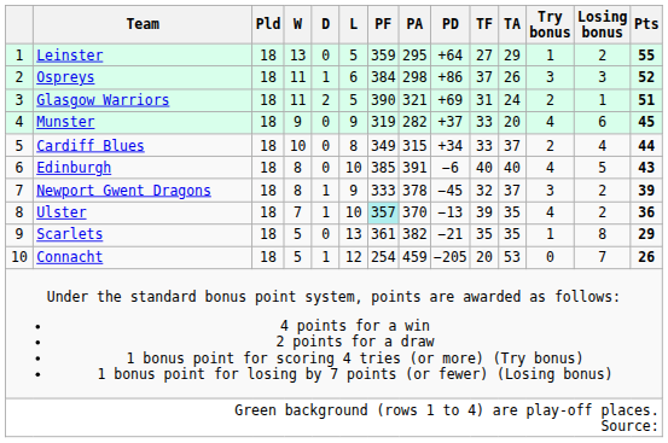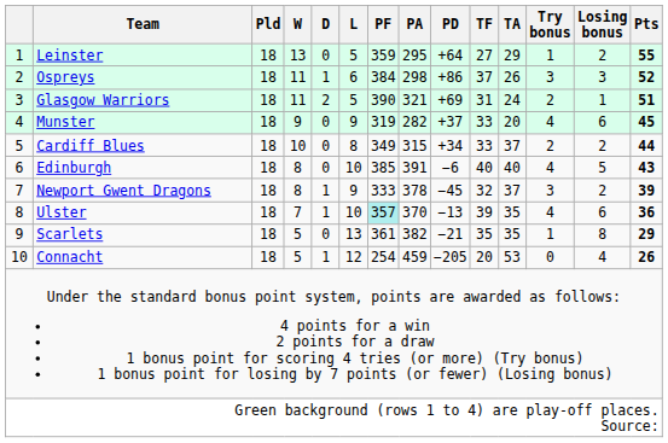Cardiff Blues | Losing bonus: 4 -> 2
Ulster | Losing bonus: 2 -> 6
Connacht | Losing bonus: 7 -> 4
